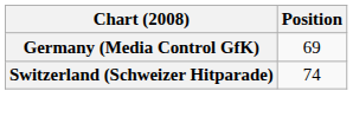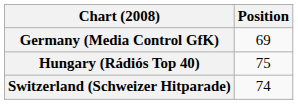+ row: Hungary (Rádiós Top 40) | 75
